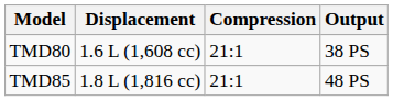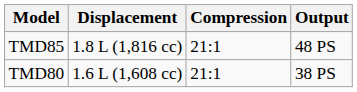rows swapped: TMD80 <-> TMD85
